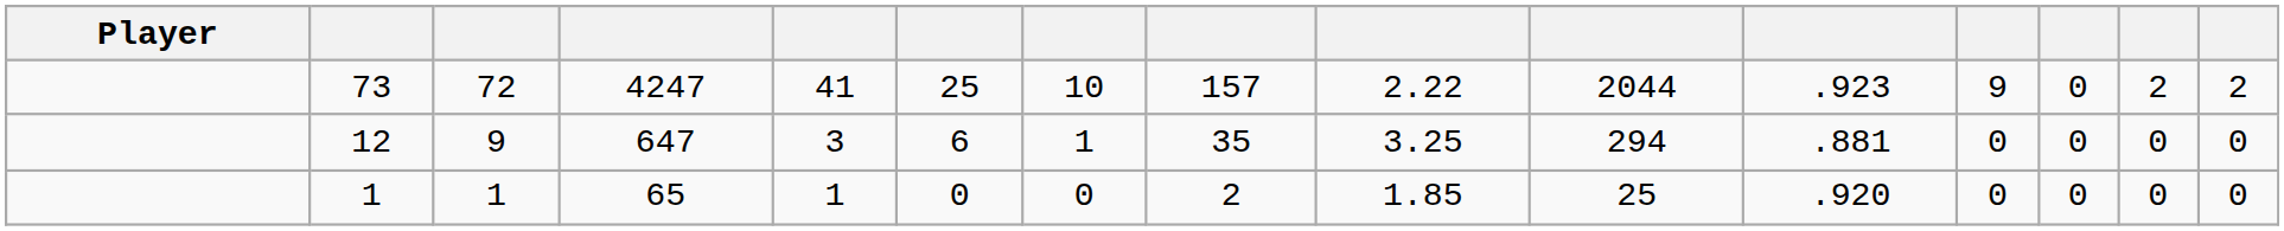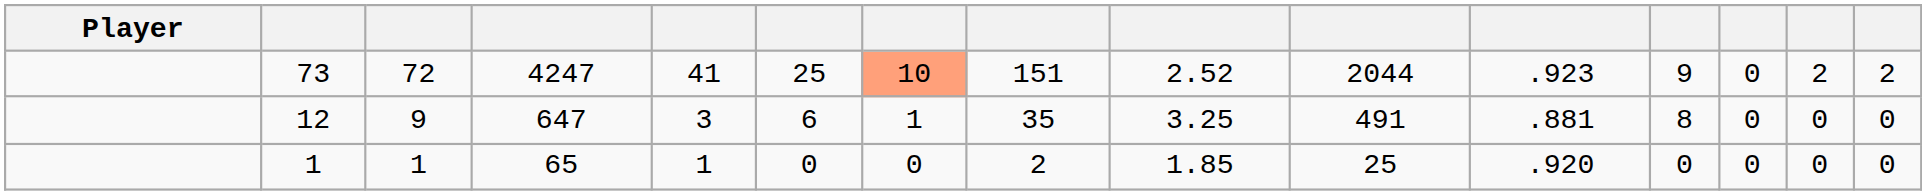73 | column 7: no background -> lightsalmon background
73 | column 8: 157 -> 151
73 | column 9: 2.22 -> 2.52
12 | column 10: 294 -> 491
12 | column 12: 0 -> 8
